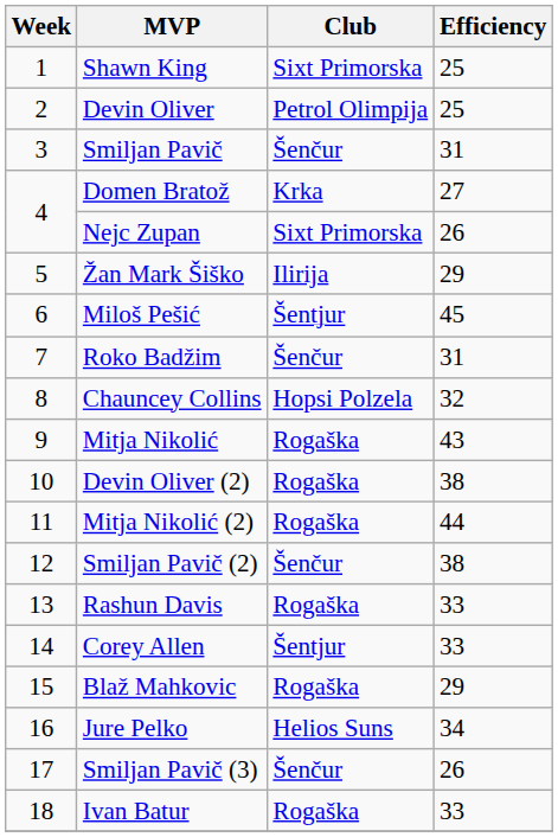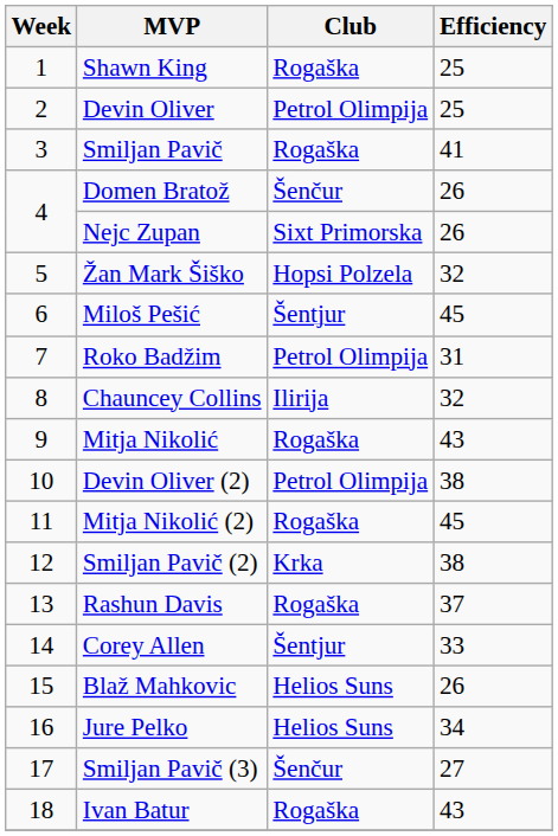Shawn King | Club: Sixt Primorska -> Rogaška
Smiljan Pavič | Club: Šenčur -> Rogaška
Smiljan Pavič | Efficiency: 31 -> 41
Domen Bratož | Club: Krka -> Šenčur
Domen Bratož | Efficiency: 27 -> 26
Žan Mark Šiško | Club: Ilirija -> Hopsi Polzela
Žan Mark Šiško | Efficiency: 29 -> 32
Roko Badžim | Club: Šenčur -> Petrol Olimpija
Chauncey Collins | Club: Hopsi Polzela -> Ilirija
Devin Oliver (2) | Club: Rogaška -> Petrol Olimpija
Mitja Nikolić (2) | Efficiency: 44 -> 45
Smiljan Pavič (2) | Club: Šenčur -> Krka
Rashun Davis | Efficiency: 33 -> 37
Blaž Mahkovic | Club: Rogaška -> Helios Suns
Blaž Mahkovic | Efficiency: 29 -> 26
Smiljan Pavič (3) | Efficiency: 26 -> 27
Ivan Batur | Efficiency: 33 -> 43
